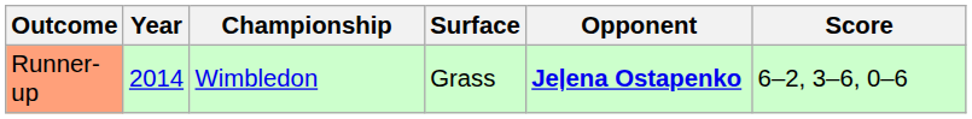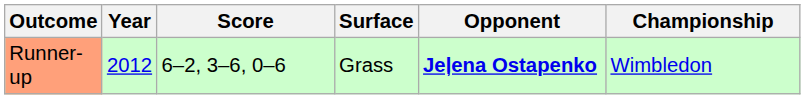columns swapped: Championship <-> Score
Runner-up | Year: 2014 -> 2012
